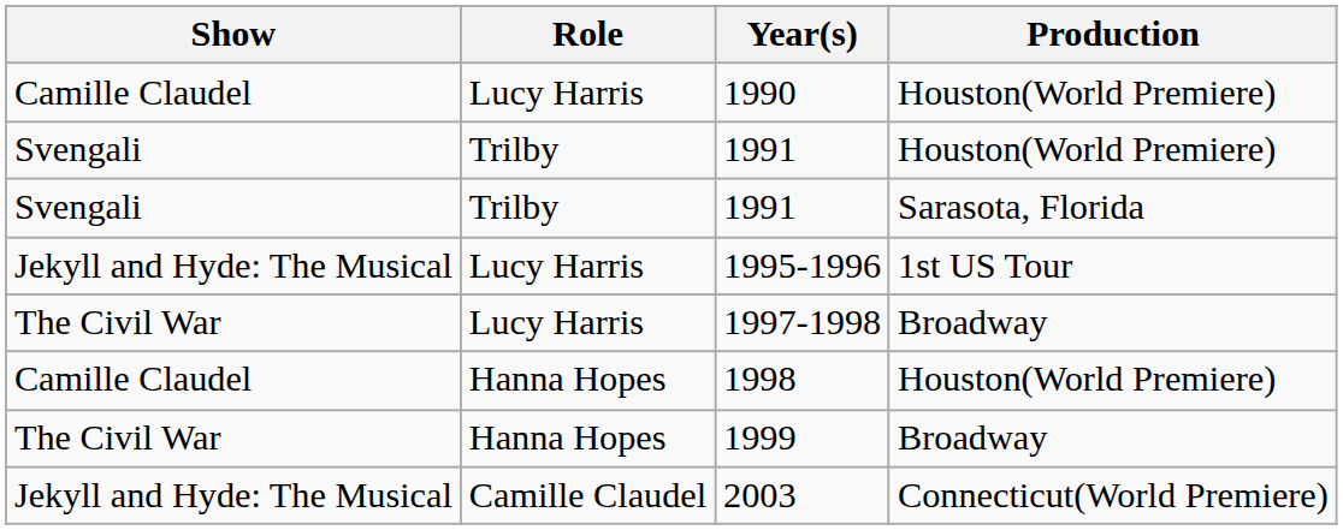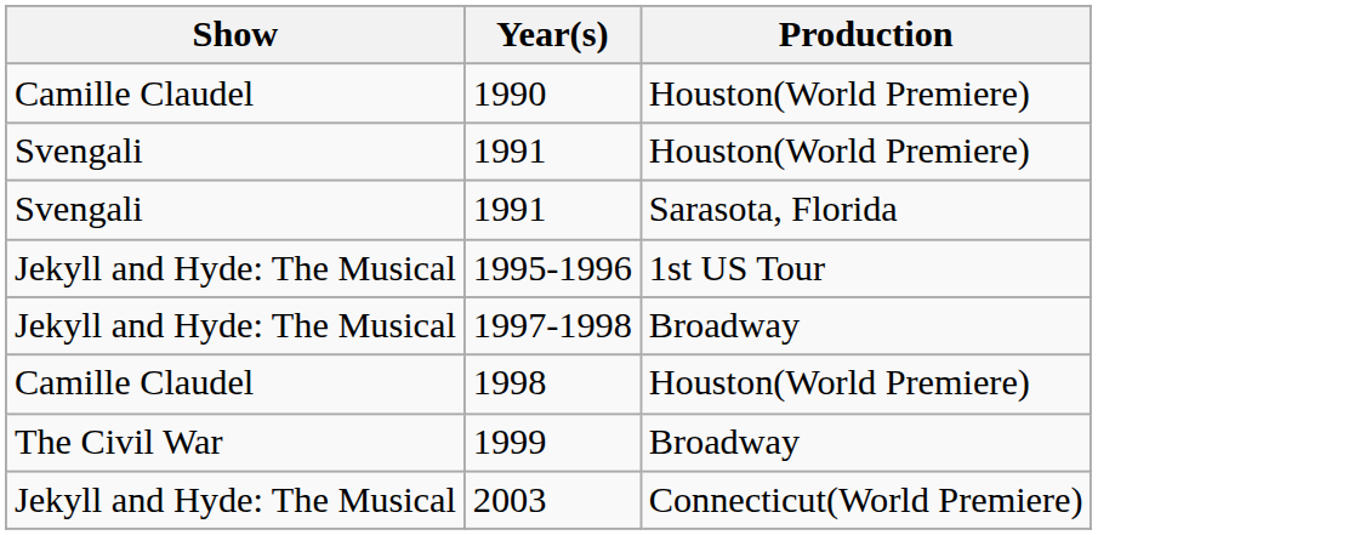- column: Role | Lucy Harris | Trilby | Trilby | Lucy Harris | Lucy Harris | Hanna Hopes | Hanna Hopes | Camille Claudel
1997-1998 | Show: The Civil War -> Jekyll and Hyde: The Musical
